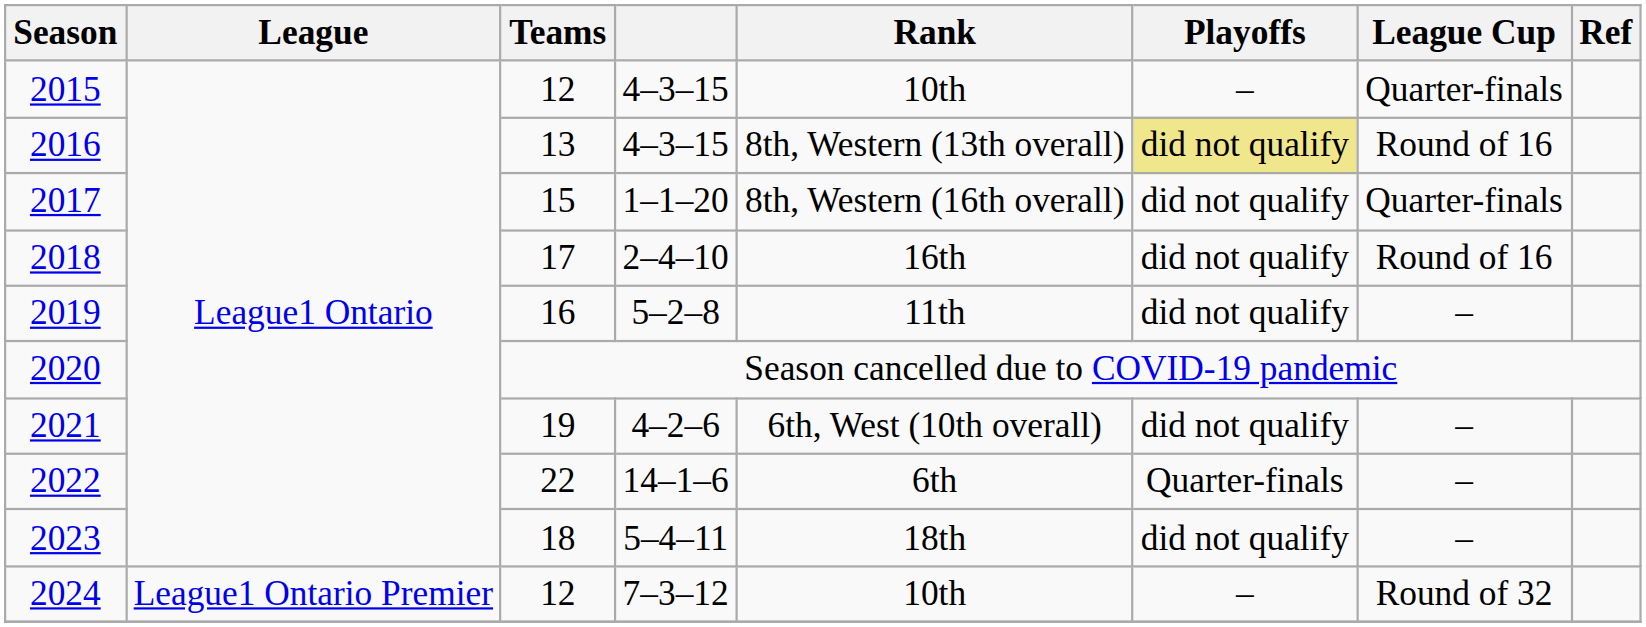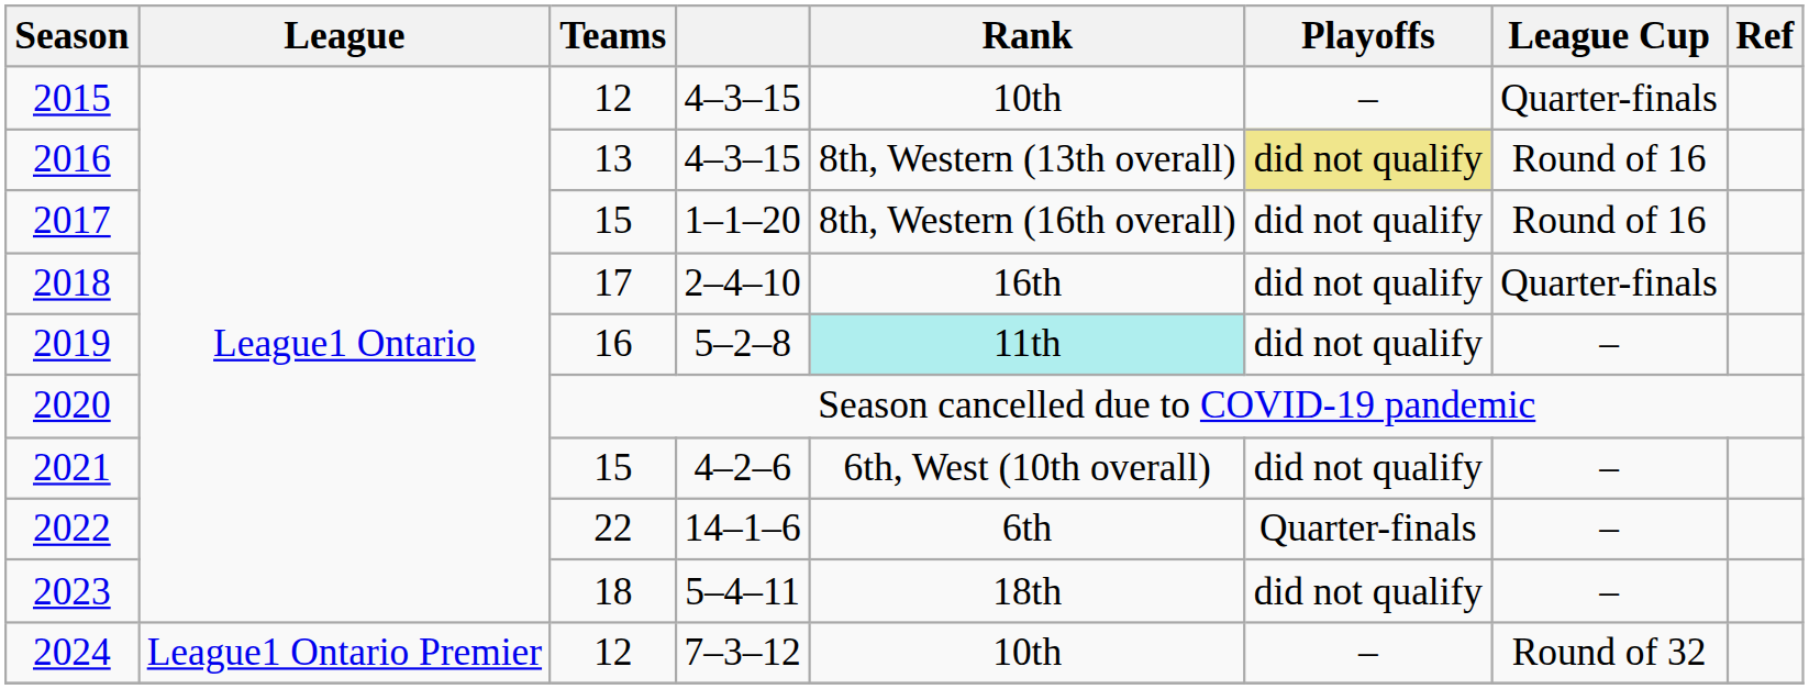2017 | League Cup: Quarter-finals -> Round of 16
2018 | League Cup: Round of 16 -> Quarter-finals
2019 | Rank: no background -> paleturquoise background
2021 | Teams: 19 -> 15
